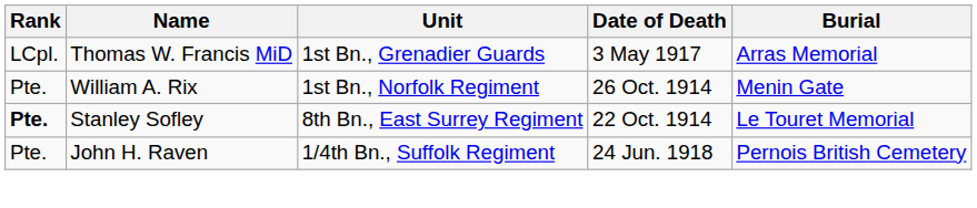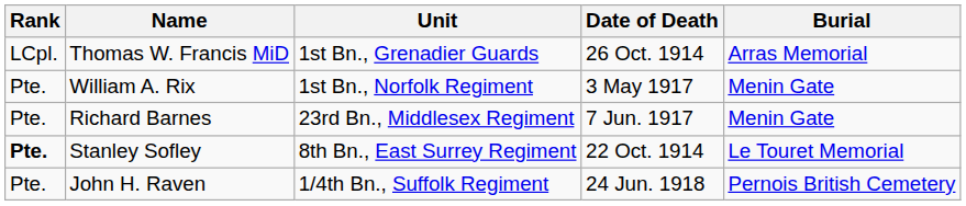Thomas W. Francis MiD | Date of Death: 3 May 1917 -> 26 Oct. 1914
William A. Rix | Date of Death: 26 Oct. 1914 -> 3 May 1917
+ row: Pte. | Richard Barnes | 23rd Bn., Middlesex Regiment | 7 Jun. 1917 | Menin Gate
